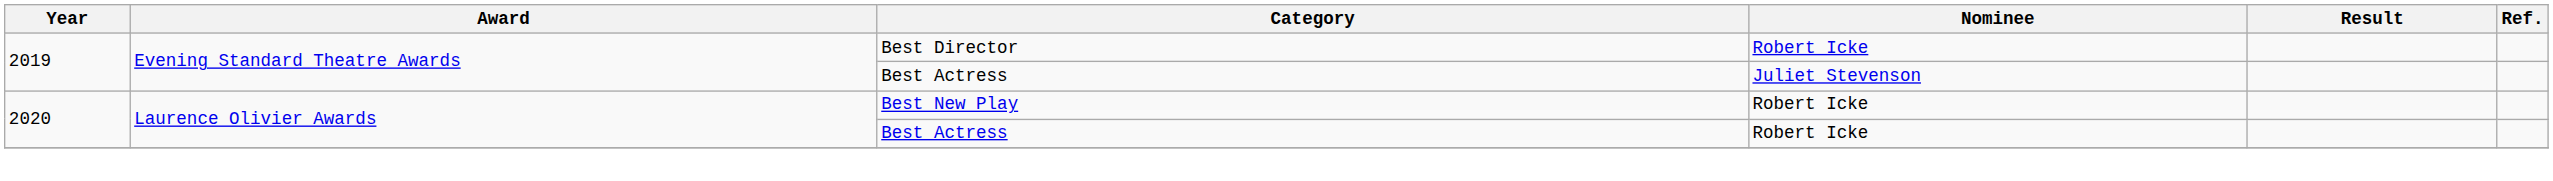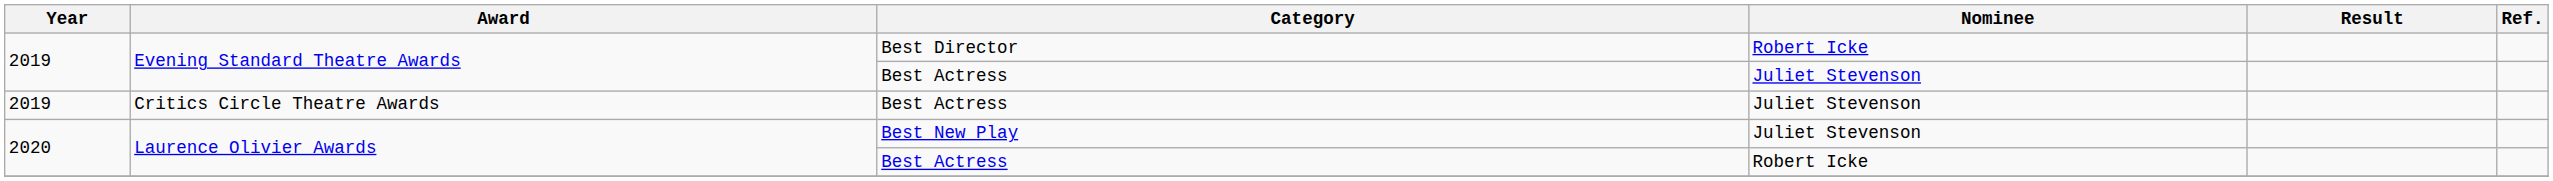+ row: 2019 | Critics Circle Theatre Awards | Best Actress | Juliet Stevenson
Laurence Olivier Awards / Best New Play | Nominee: Robert Icke -> Juliet Stevenson
